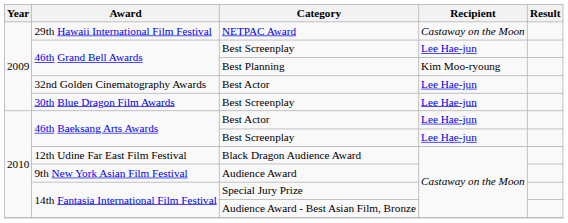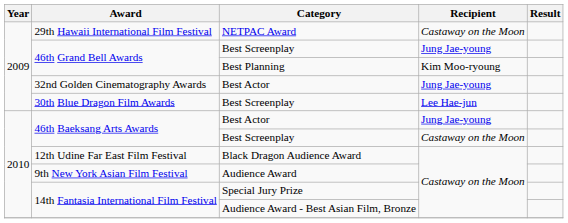46th Grand Bell Awards / Best Screenplay | Recipient: Lee Hae-jun -> Jung Jae-young
32nd Golden Cinematography Awards | Recipient: Lee Hae-jun -> Jung Jae-young
46th Baeksang Arts Awards / Best Actor | Recipient: Lee Hae-jun -> Jung Jae-young
46th Baeksang Arts Awards / Best Screenplay | Recipient: Lee Hae-jun -> Castaway on the Moon
